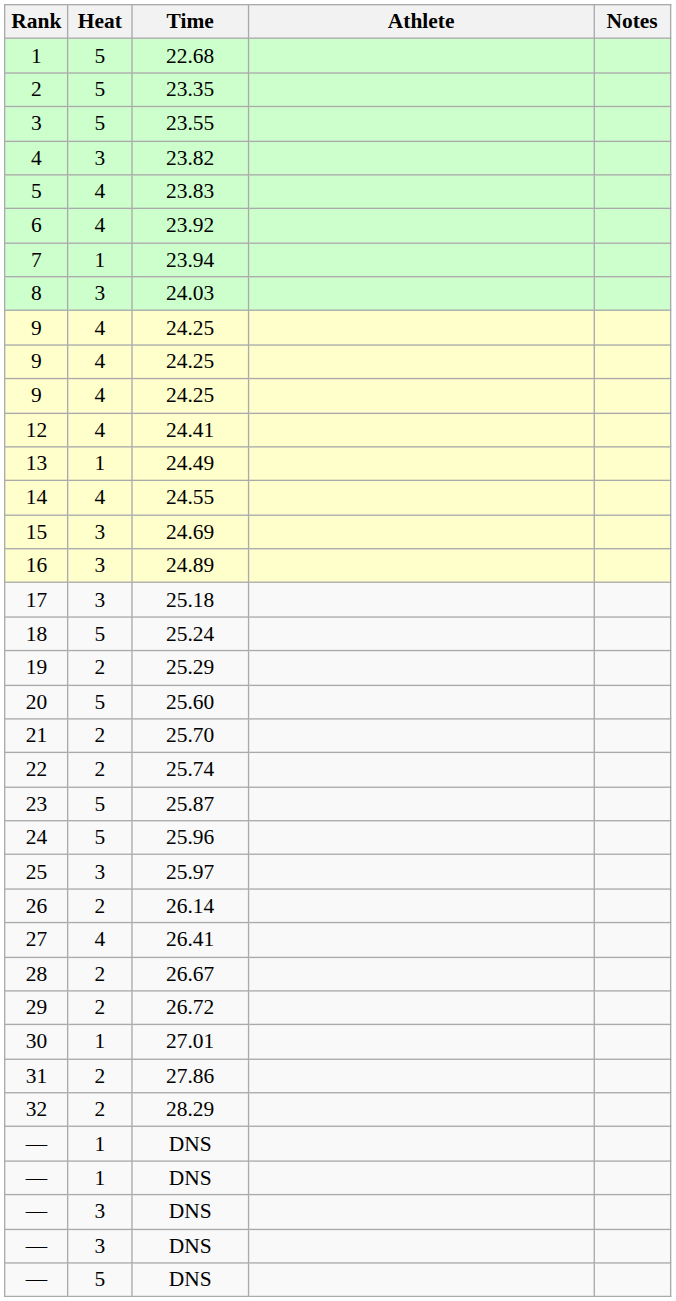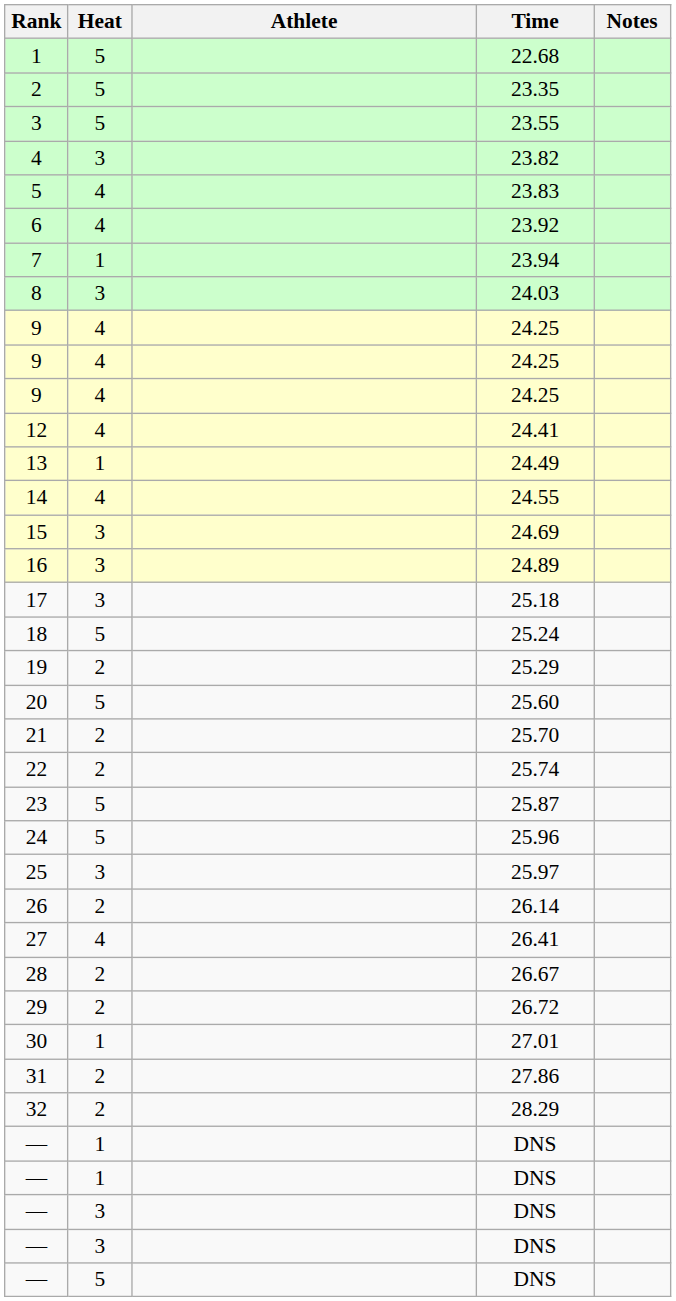columns swapped: Athlete <-> Time
